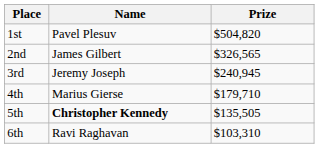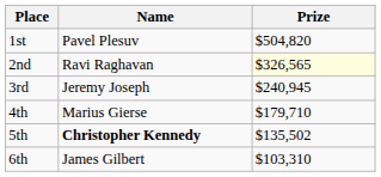2nd | Name: James Gilbert -> Ravi Raghavan
2nd | Prize: no background -> lightyellow background
5th | Prize: $135,505 -> $135,502
6th | Name: Ravi Raghavan -> James Gilbert
